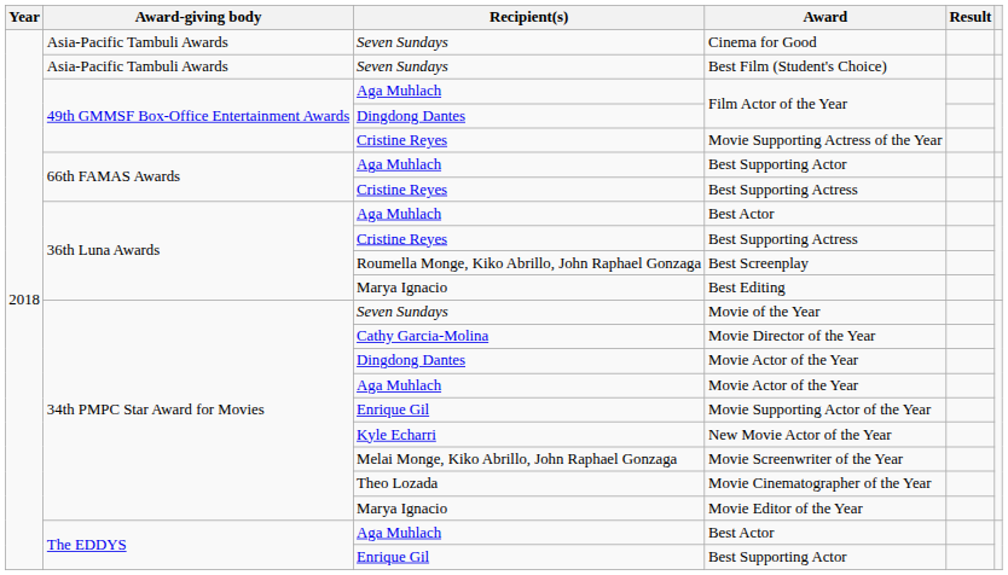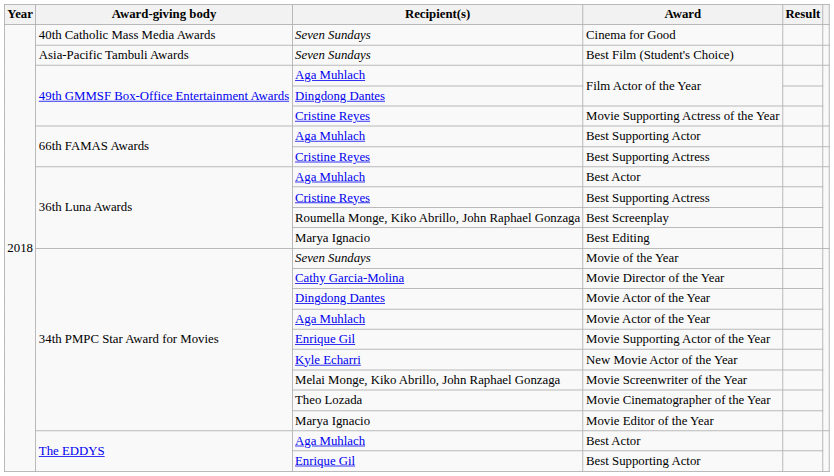Cinema for Good | Award-giving body: Asia-Pacific Tambuli Awards -> 40th Catholic Mass Media Awards
